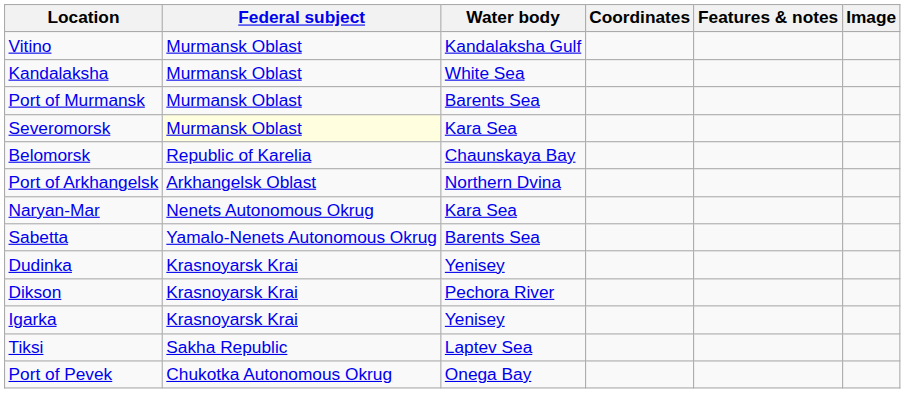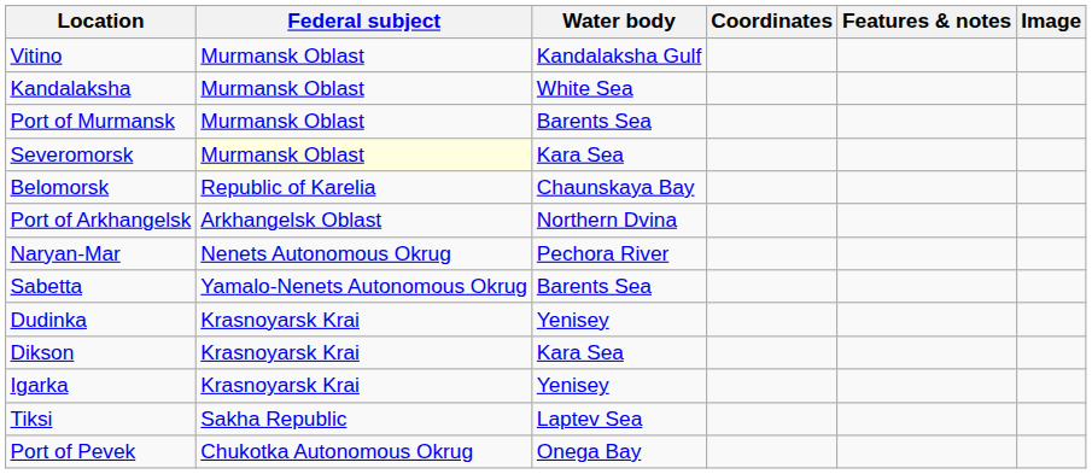Naryan-Mar | Water body: Kara Sea -> Pechora River
Dikson | Water body: Pechora River -> Kara Sea
